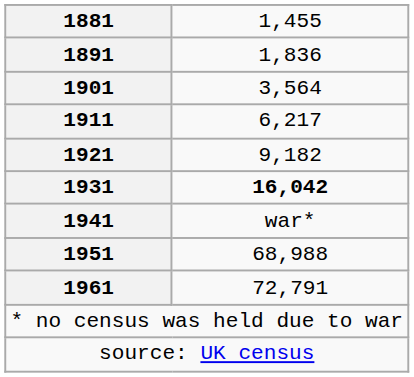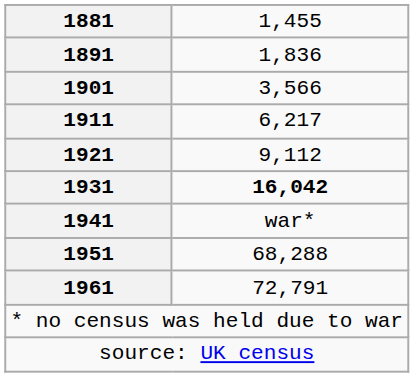1901 | column 2: 3,564 -> 3,566
1921 | column 2: 9,182 -> 9,112
1951 | column 2: 68,988 -> 68,288
